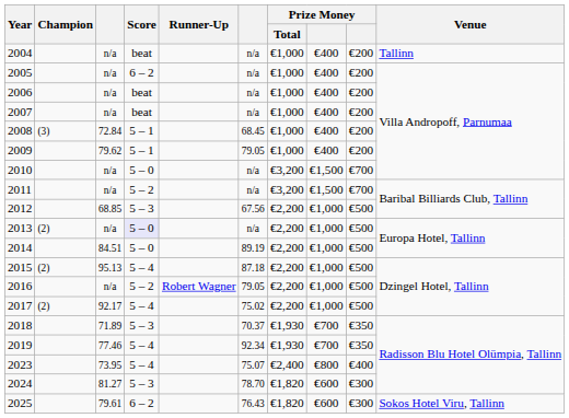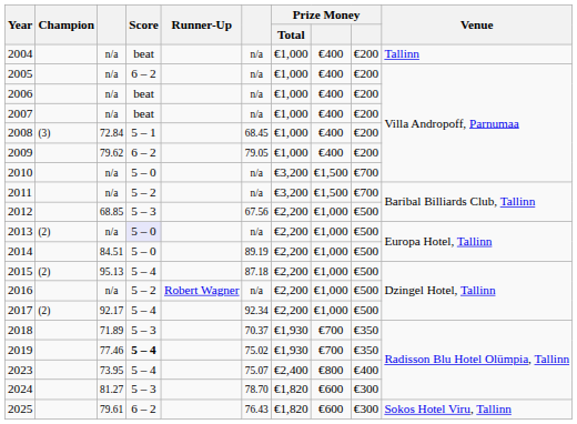2009 | Score: 5 – 1 -> 6 – 2
2016 | column 6: 79.05 -> n/a
2017 | column 6: 75.02 -> 92.34
2019 | Score: normal -> bold
2019 | column 6: 92.34 -> 75.02
